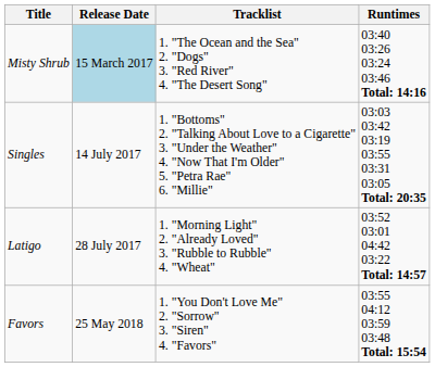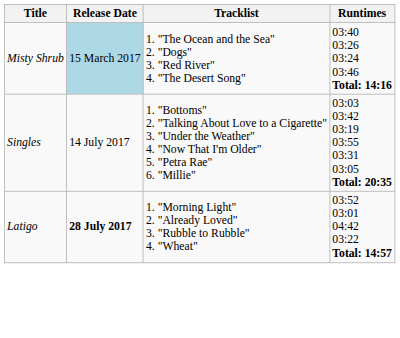Latigo | Release Date: normal -> bold
- row: Favors | 25 May 2018 | 1. "You Don't Love Me" 2. "Sorrow" 3. "Siren" 4. "Favors" | 03:55 04:12 03:59 03:48 Total: 15:54
